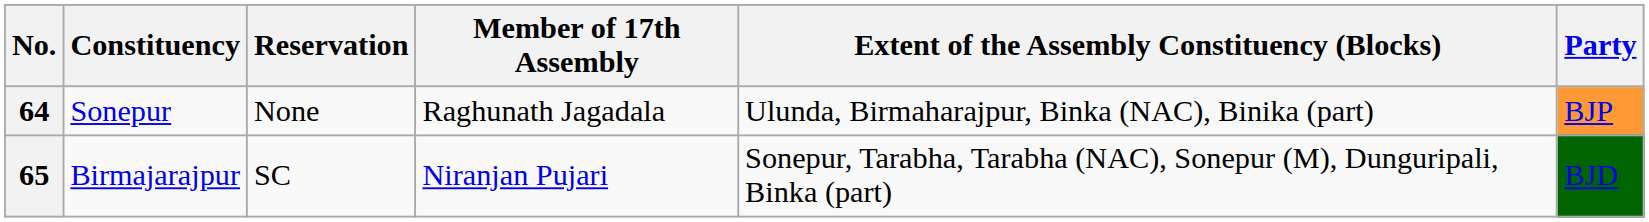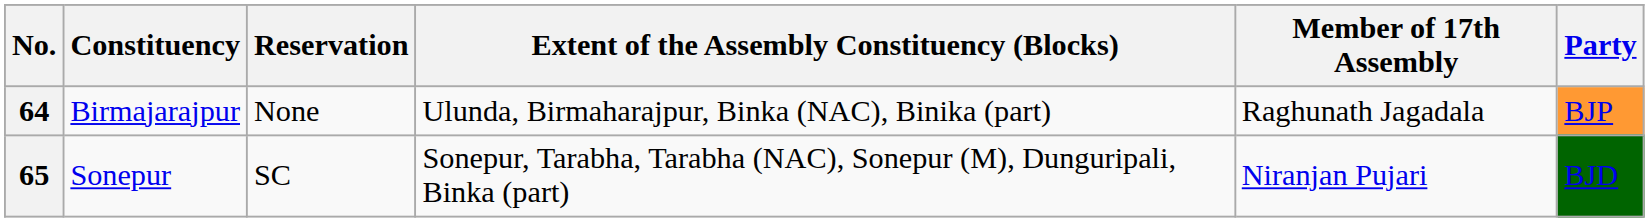columns swapped: Extent of the Assembly Constituency (Blocks) <-> Member of 17th Assembly
64 | Constituency: Sonepur -> Birmajarajpur
65 | Constituency: Birmajarajpur -> Sonepur
